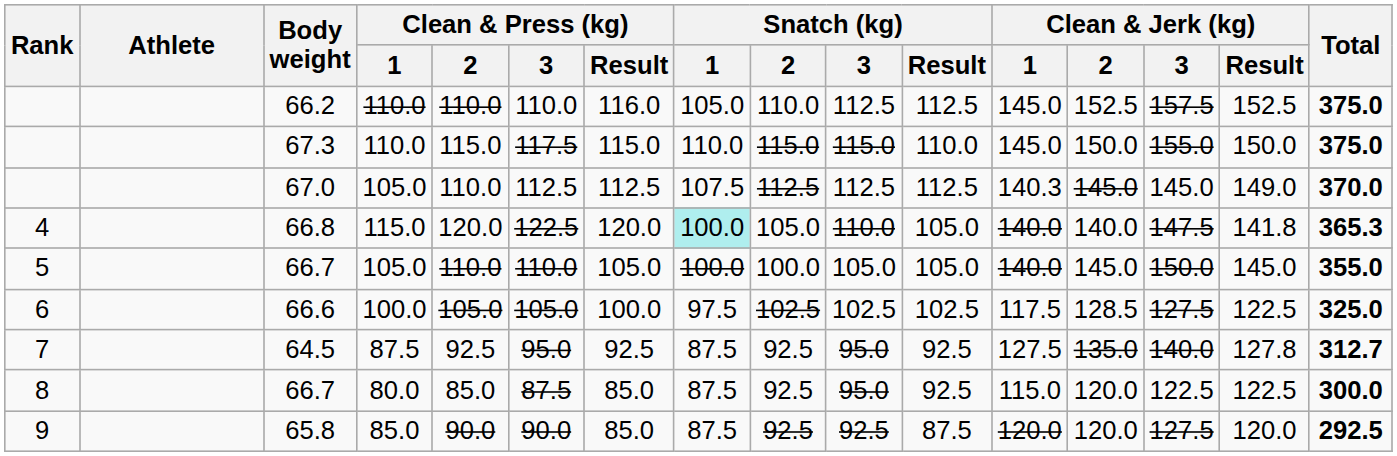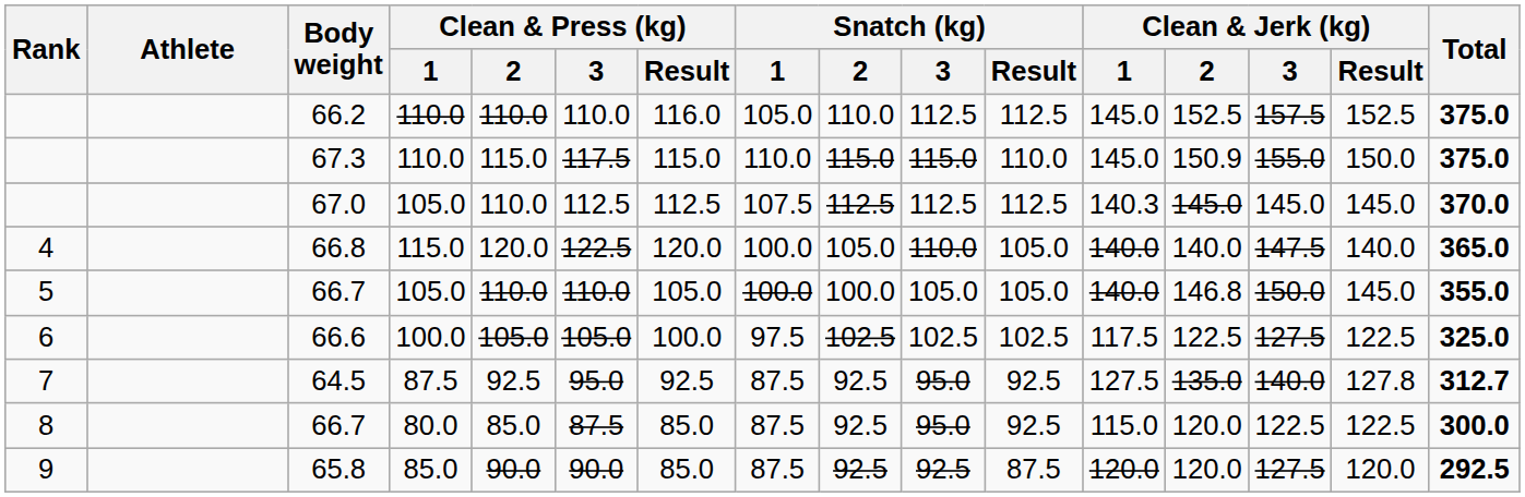67.3 | Clean & Jerk (kg) / 2: 150.0 -> 150.9
67.0 | Clean & Jerk (kg) / Result: 149.0 -> 145.0
66.8 | Snatch (kg) / 1: paleturquoise background -> no background
66.8 | Clean & Jerk (kg) / Result: 141.8 -> 140.0
66.8 | Total: 365.3 -> 365.0
5 / 66.7 | Clean & Jerk (kg) / 2: 145.0 -> 146.8
66.6 | Clean & Jerk (kg) / 2: 128.5 -> 122.5
